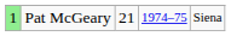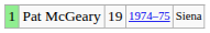Pat McGeary | column 3: 21 -> 19
